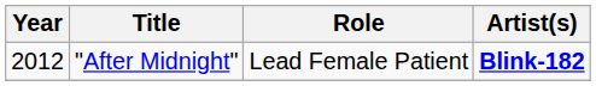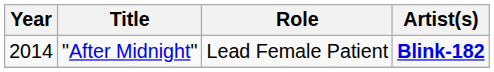"After Midnight" | Year: 2012 -> 2014
